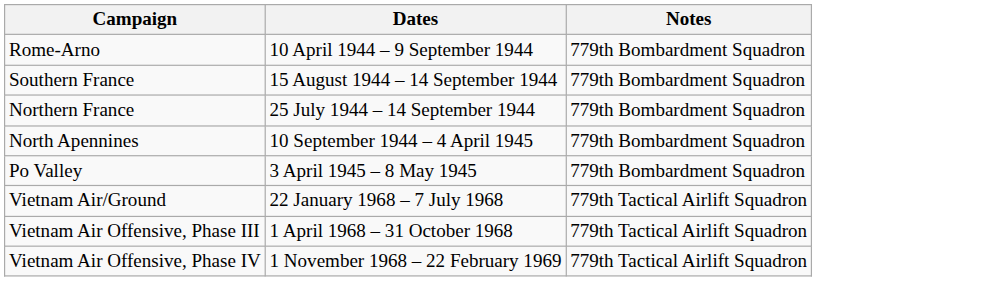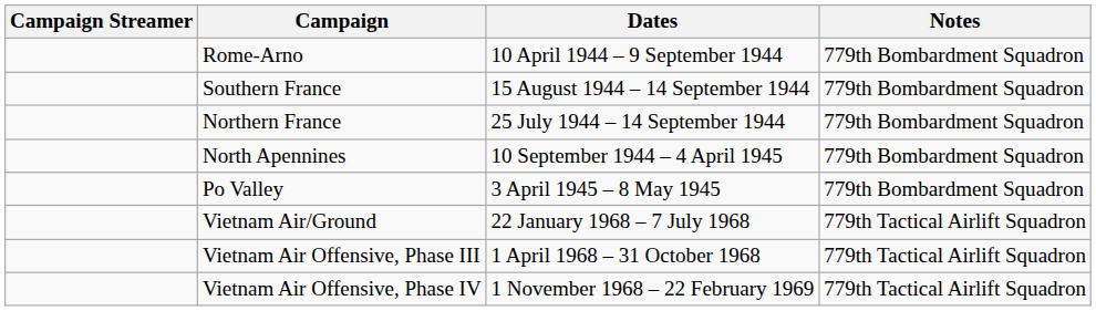+ column: Campaign Streamer
